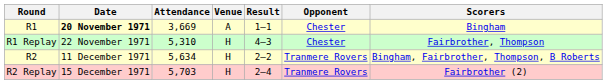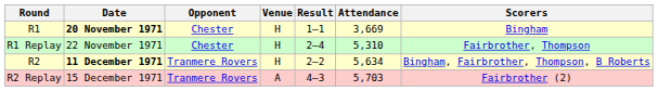columns swapped: Opponent <-> Attendance
R1 | Venue: A -> H
R1 Replay | Result: 4–3 -> 2–4
R2 | Date: normal -> bold
R2 Replay | Venue: H -> A
R2 Replay | Result: 2–4 -> 4–3
